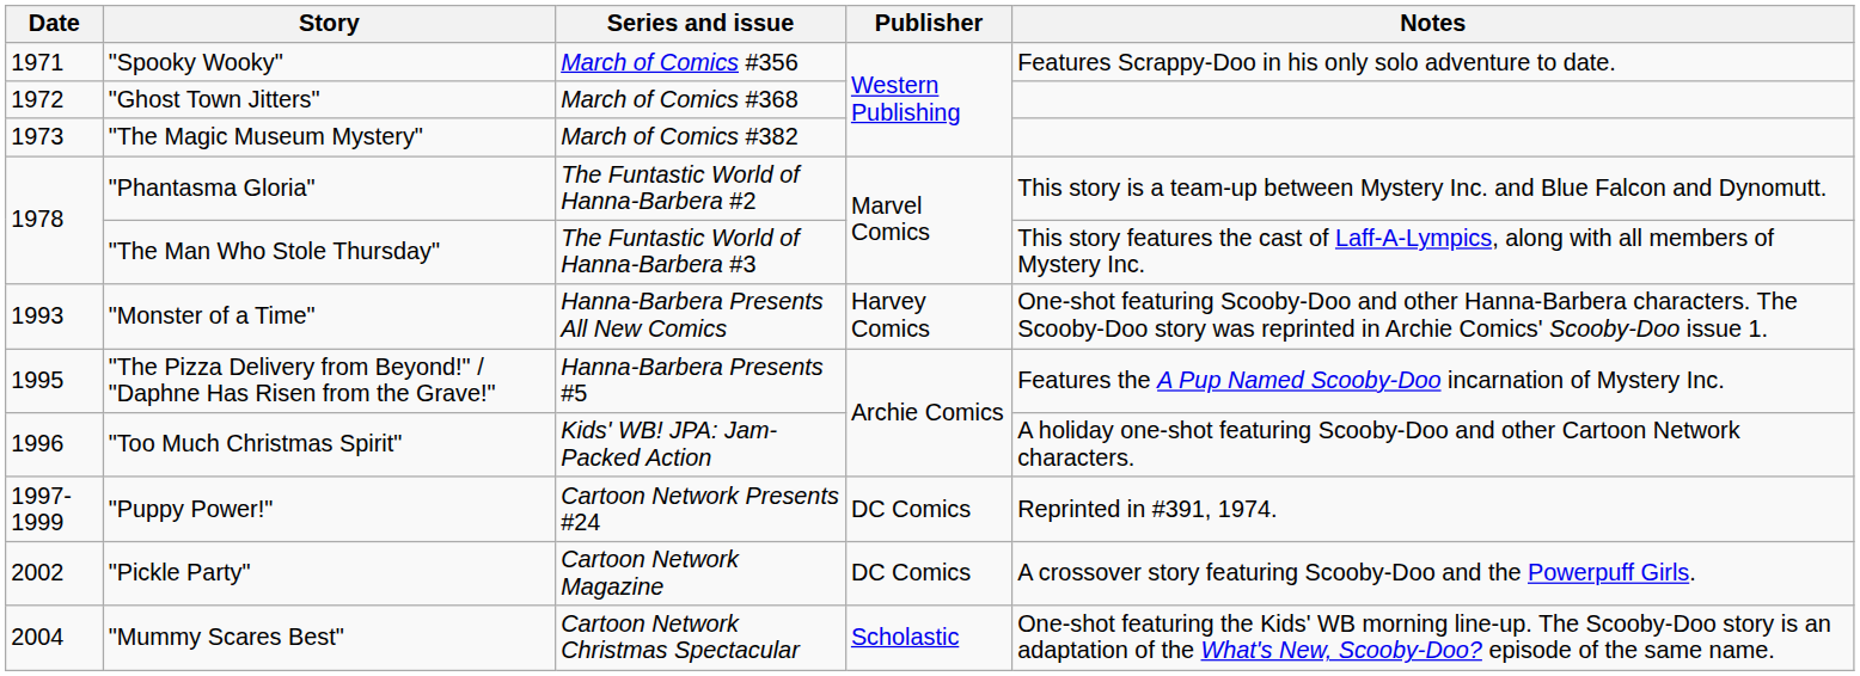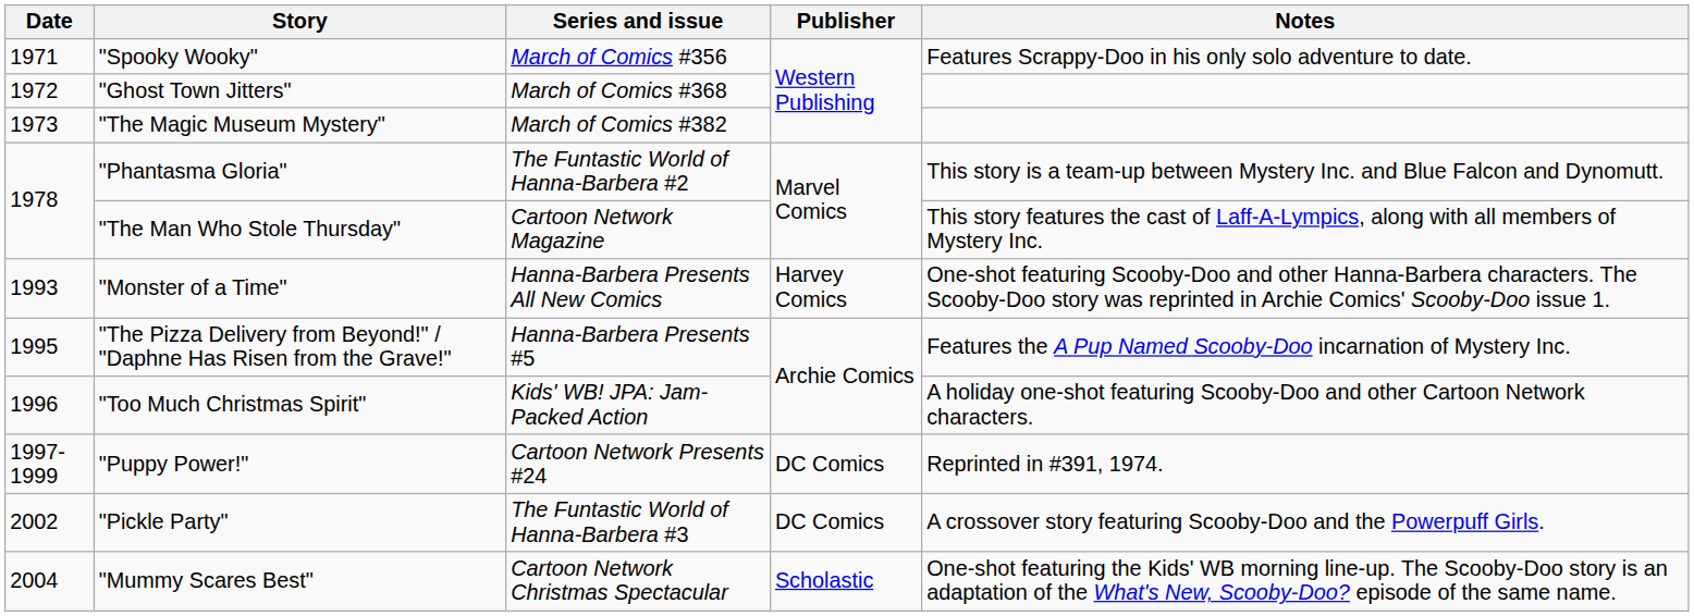"The Man Who Stole Thursday" | Series and issue: The Funtastic World of Hanna-Barbera #3 -> Cartoon Network Magazine
"Pickle Party" | Series and issue: Cartoon Network Magazine -> The Funtastic World of Hanna-Barbera #3
